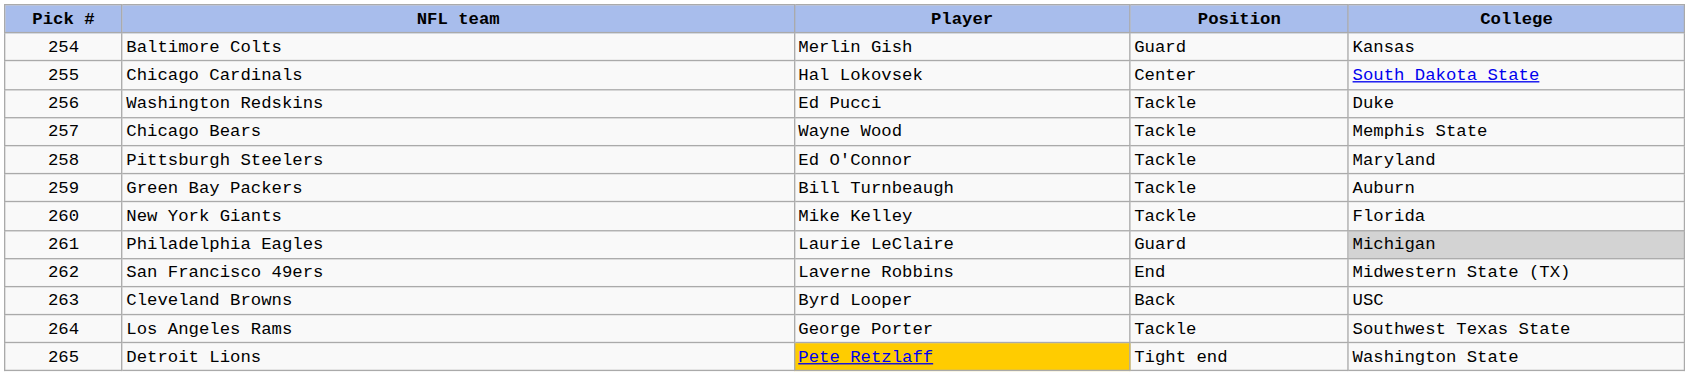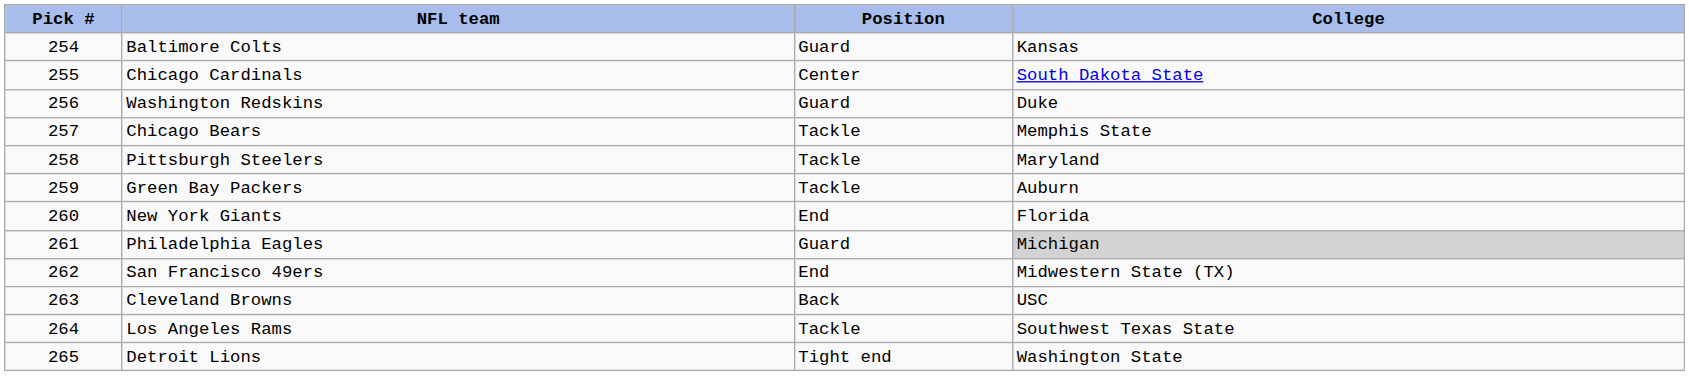- column: Player | Merlin Gish | Hal Lokovsek | Ed Pucci | Wayne Wood | Ed O'Connor | Bill Turnbeaugh | Mike Kelley | Laurie LeClaire | Laverne Robbins | Byrd Looper | George Porter | Pete Retzlaff
Washington Redskins | Position: Tackle -> Guard
New York Giants | Position: Tackle -> End
